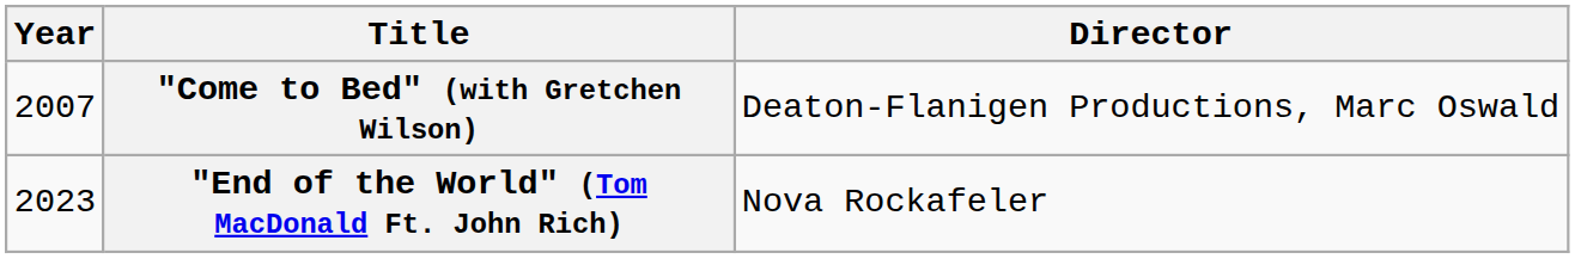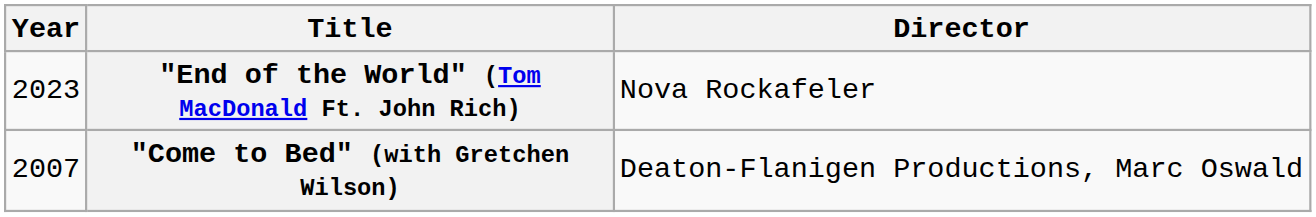rows swapped: "Come to Bed" (with Gretchen Wilson) <-> "End of the World" (Tom MacDonald Ft. John Rich)
